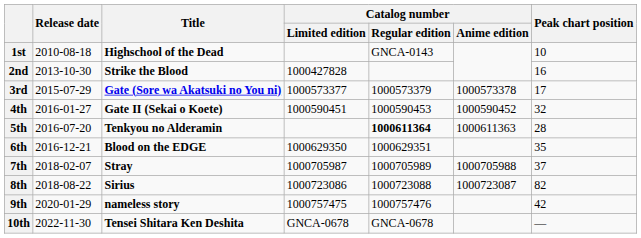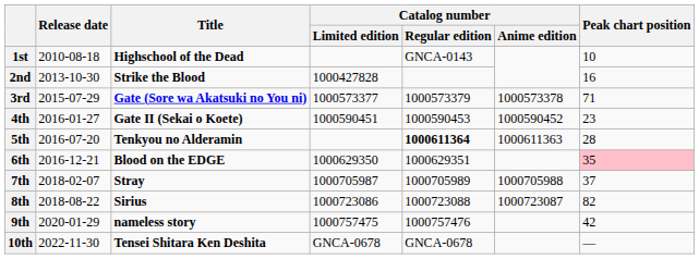3rd | Peak chart position: 17 -> 71
4th | Peak chart position: 32 -> 23
6th | Peak chart position: no background -> pink background
